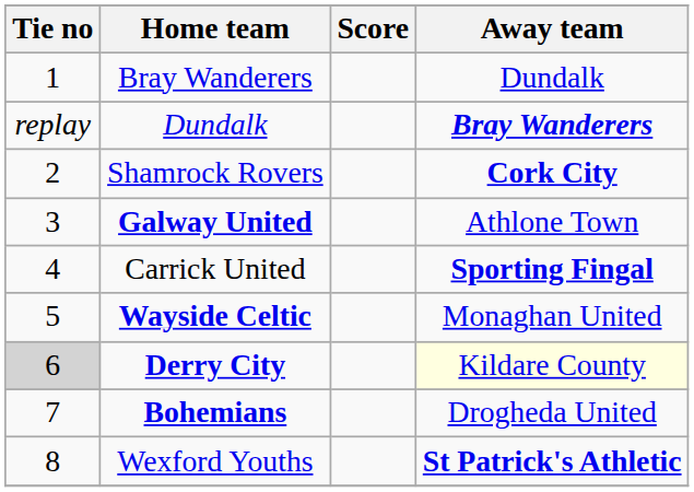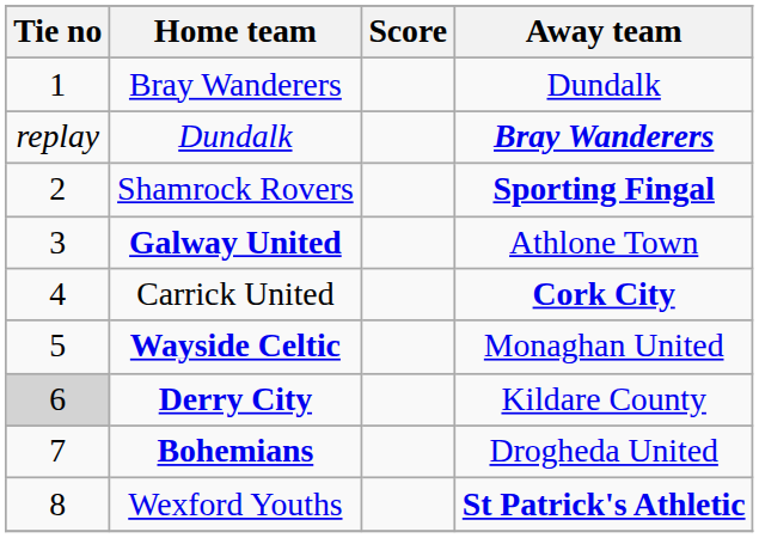Shamrock Rovers | Away team: Cork City -> Sporting Fingal
Carrick United | Away team: Sporting Fingal -> Cork City
Derry City | Away team: lightyellow background -> no background
